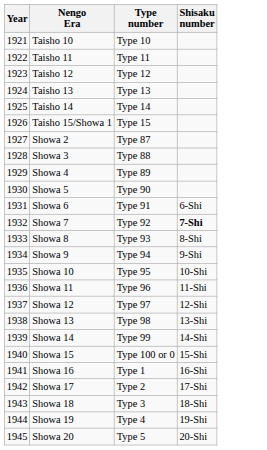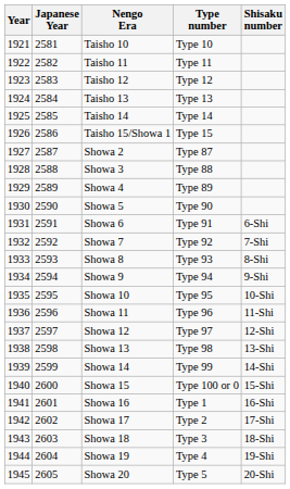+ column: Japanese Year | 2581 | 2582 | 2583 | 2584 | 2585 | 2586 | 2587 | 2588 | 2589 | 2590 | 2591 | 2592 | 2593 | 2594 | 2595 | 2596 | 2597 | 2598 | 2599 | 2600 | 2601 | 2602 | 2603 | 2604 | 2605
Showa 7 | Shisaku number: bold -> normal
